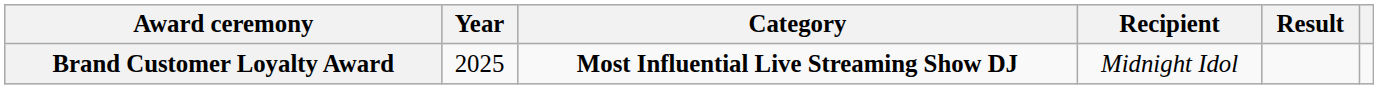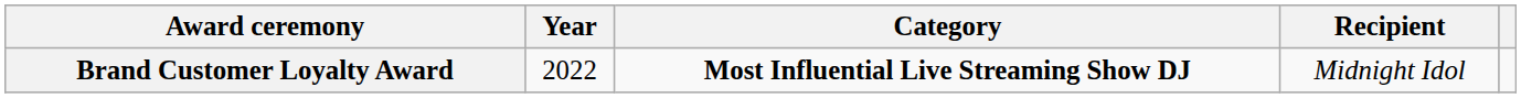- column: Result
Brand Customer Loyalty Award | Year: 2025 -> 2022
